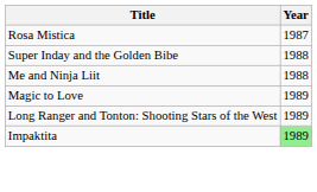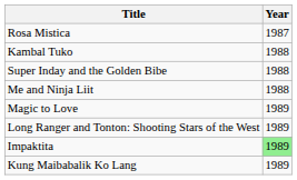+ row: Kambal Tuko | 1988
+ row: Kung Maibabalik Ko Lang | 1989
